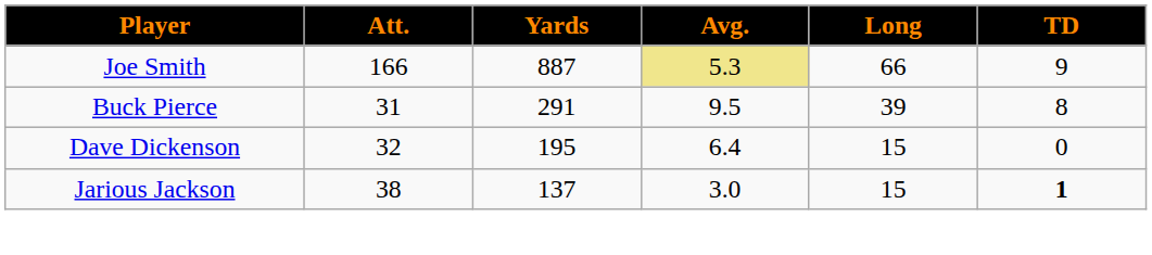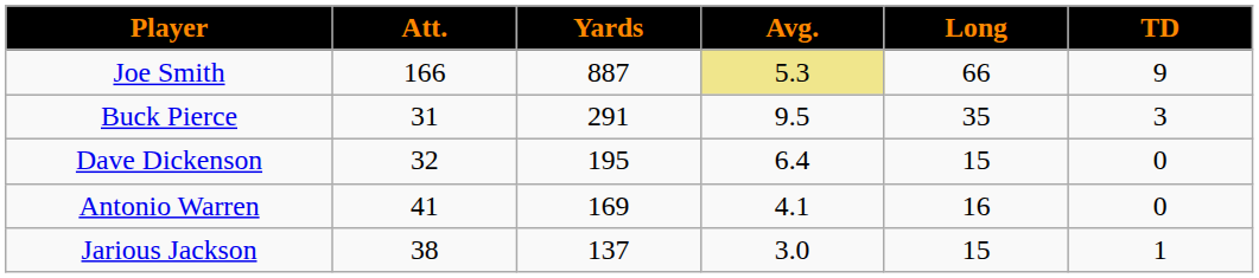Buck Pierce | Long: 39 -> 35
Buck Pierce | TD: 8 -> 3
+ row: Antonio Warren | 41 | 169 | 4.1 | 16 | 0
Jarious Jackson | TD: bold -> normal
